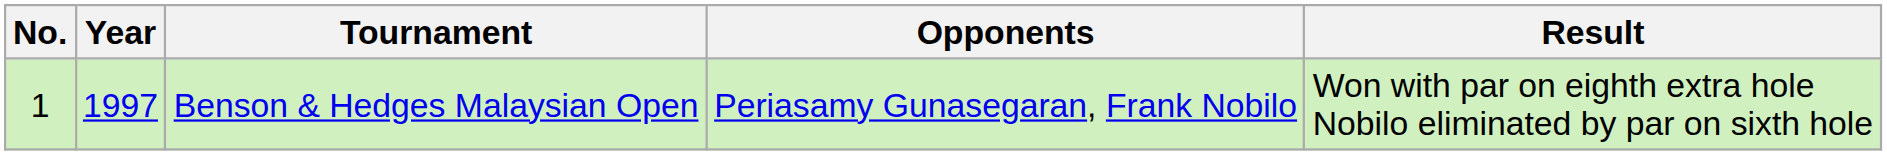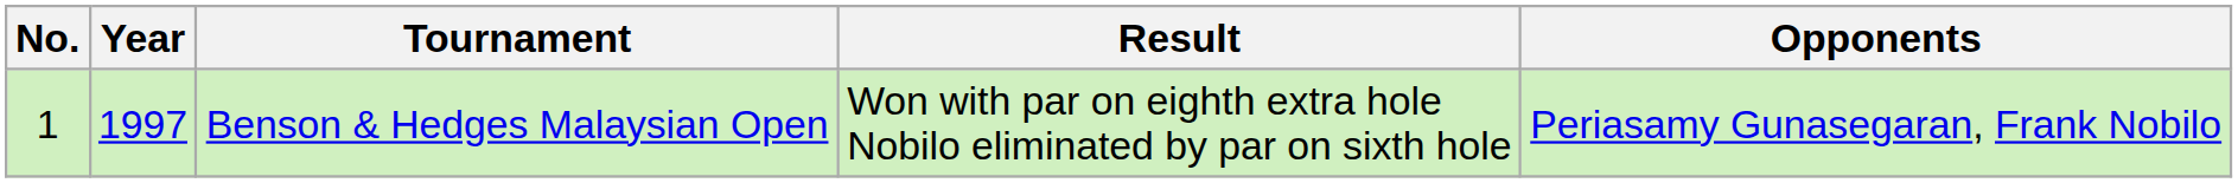columns swapped: Opponents <-> Result
